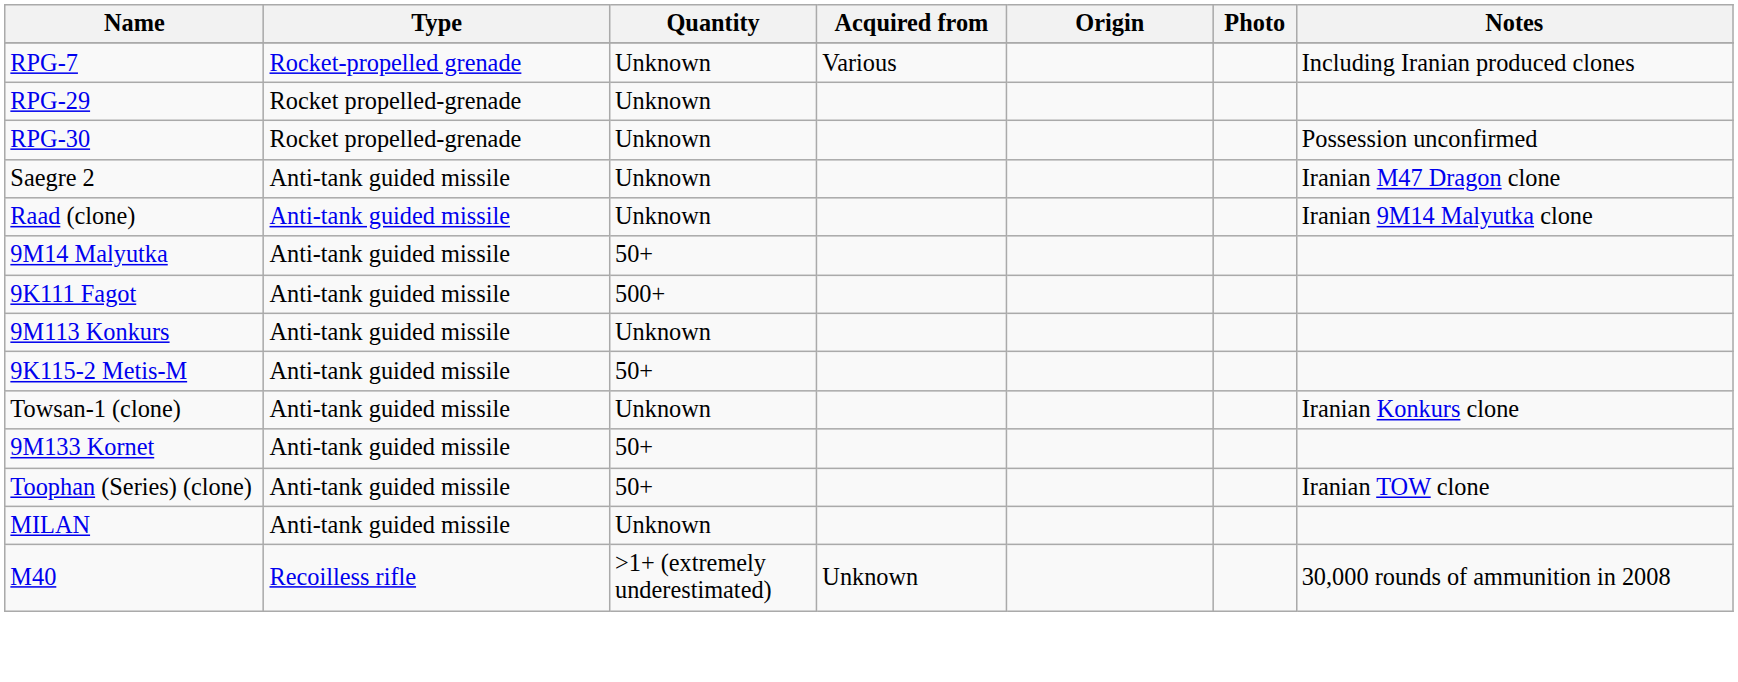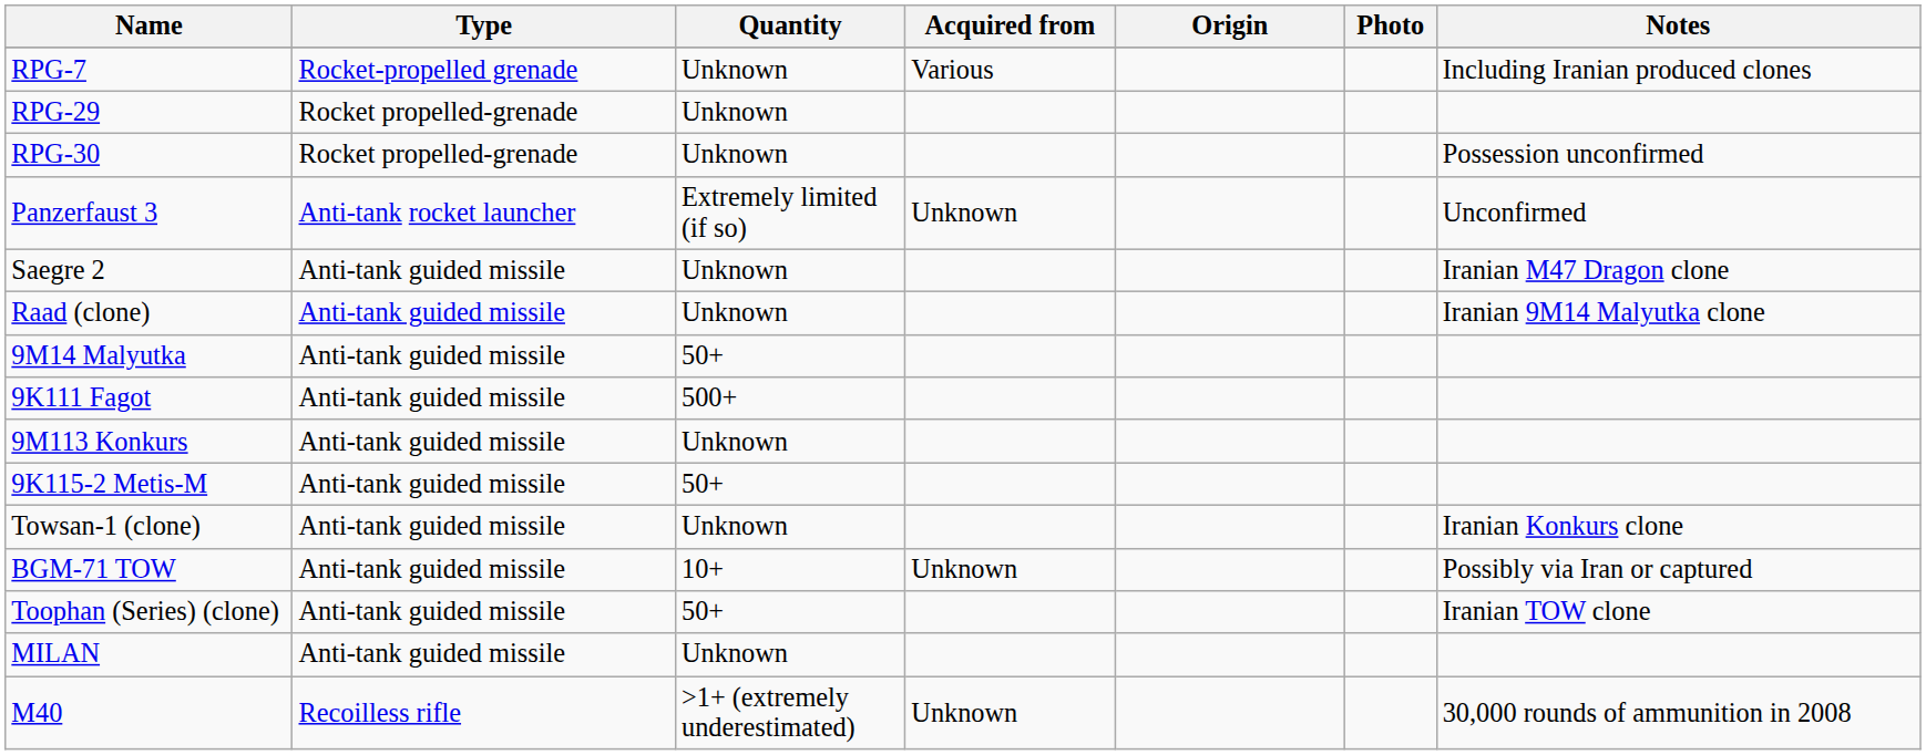+ row: Panzerfaust 3 | Anti-tank rocket launcher | Extremely limited (if so) | Unknown | Unconfirmed
- row: 9M133 Kornet | Anti-tank guided missile | 50+
+ row: BGM-71 TOW | Anti-tank guided missile | 10+ | Unknown | Possibly via Iran or captured
